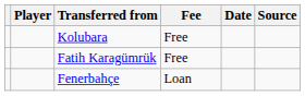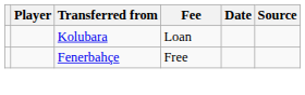Kolubara | Fee: Free -> Loan
- row: Fatih Karagümrük | Free
Fenerbahçe | Fee: Loan -> Free
